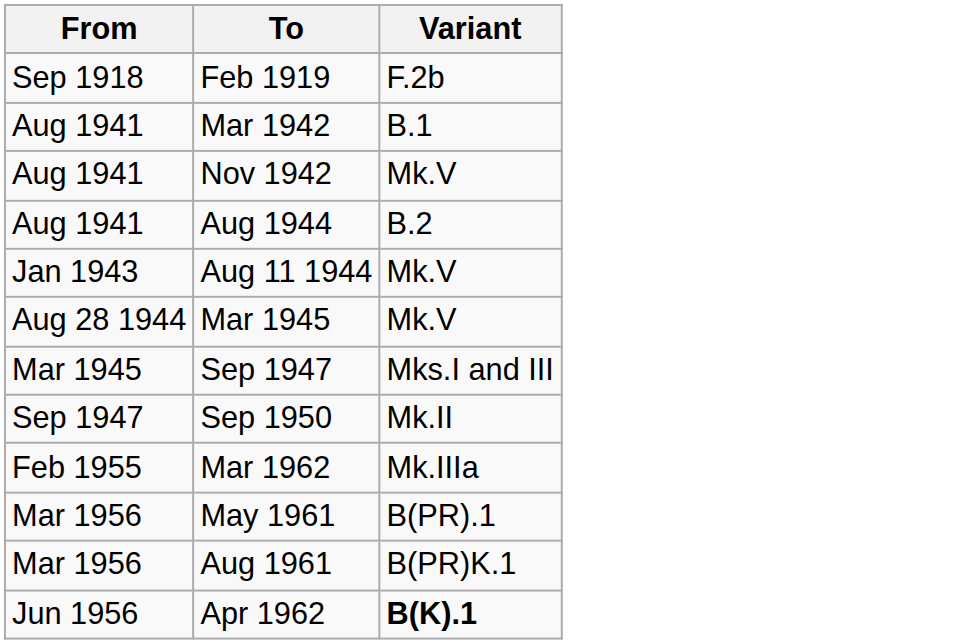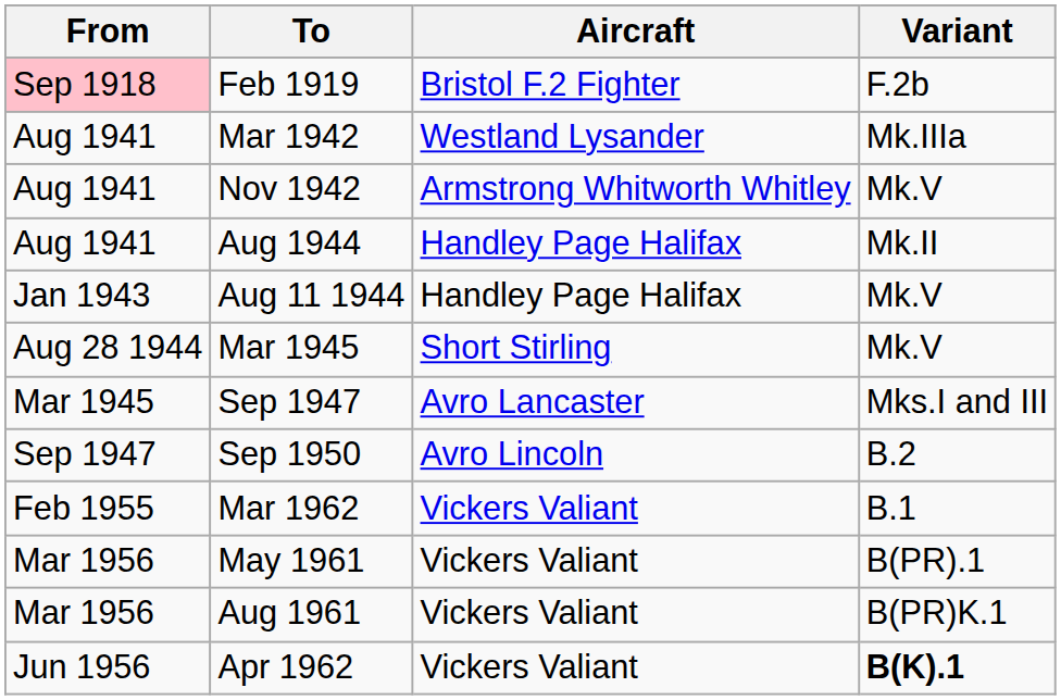+ column: Aircraft | Bristol F.2 Fighter | Westland Lysander | Armstrong Whitworth Whitley | Handley Page Halifax | Handley Page Halifax | Short Stirling | Avro Lancaster | Avro Lincoln | Vickers Valiant | Vickers Valiant | Vickers Valiant | Vickers Valiant
Feb 1919 | From: no background -> pink background
Mar 1942 | Variant: B.1 -> Mk.IIIa
Aug 1944 | Variant: B.2 -> Mk.II
Sep 1950 | Variant: Mk.II -> B.2
Mar 1962 | Variant: Mk.IIIa -> B.1
